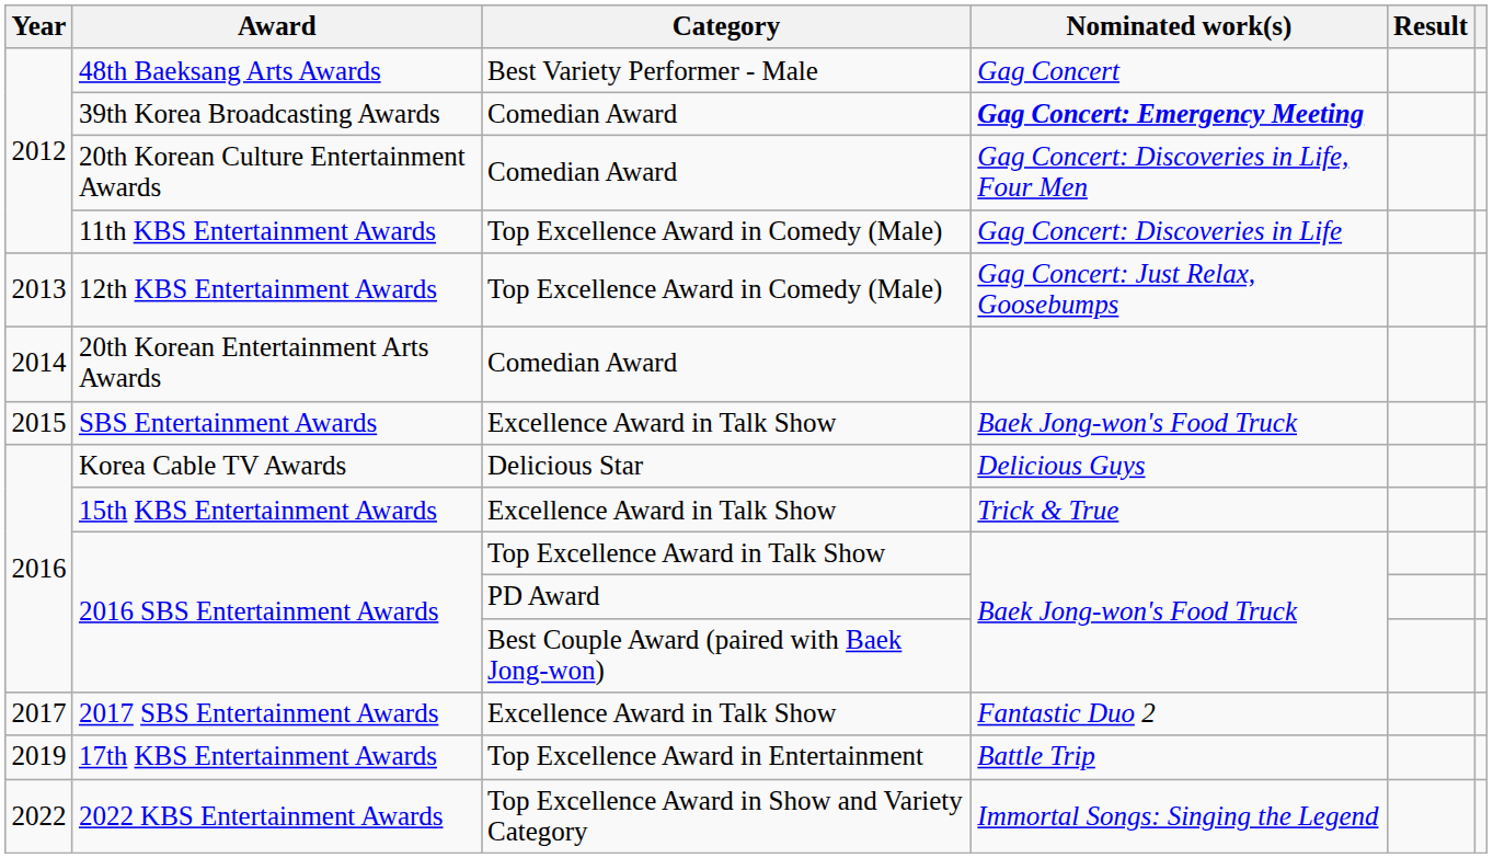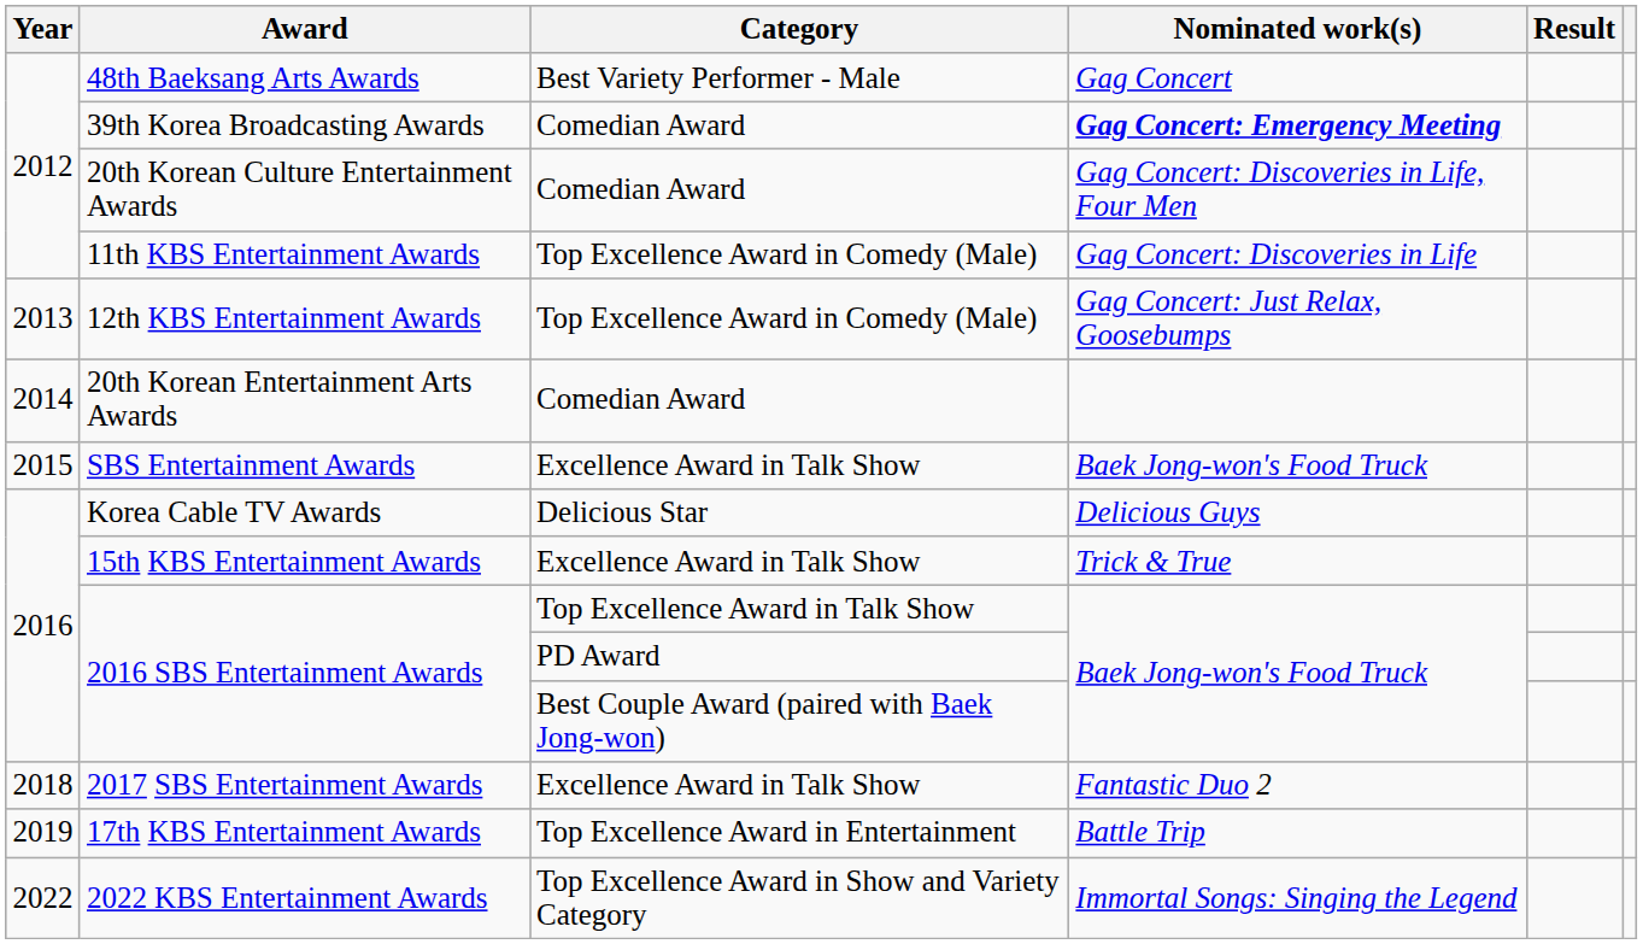2017 SBS Entertainment Awards | Year: 2017 -> 2018
